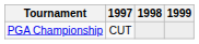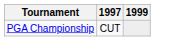- column: 1998
